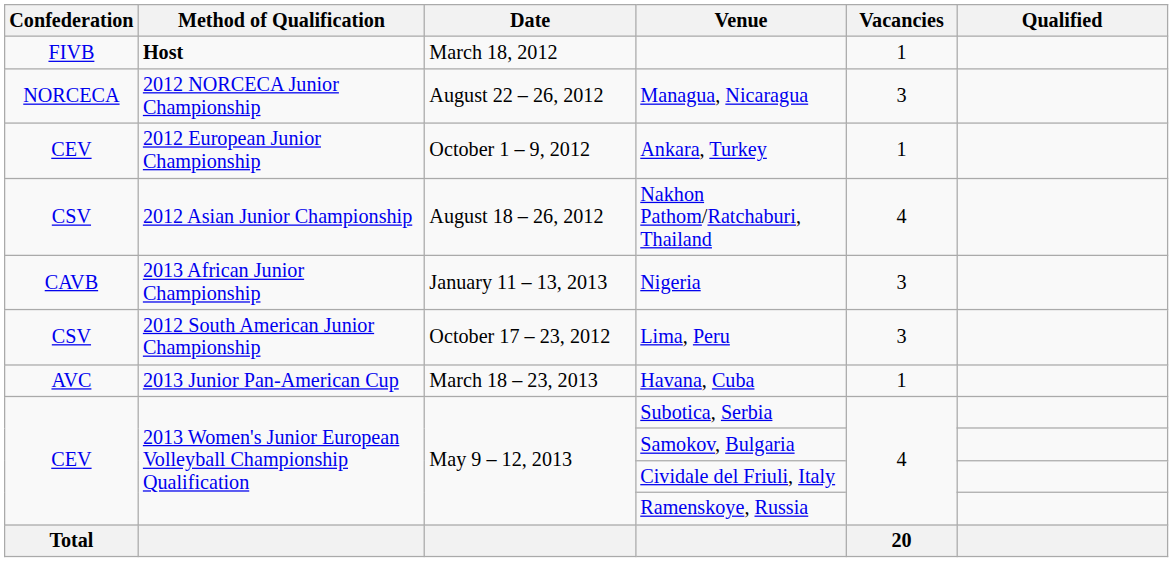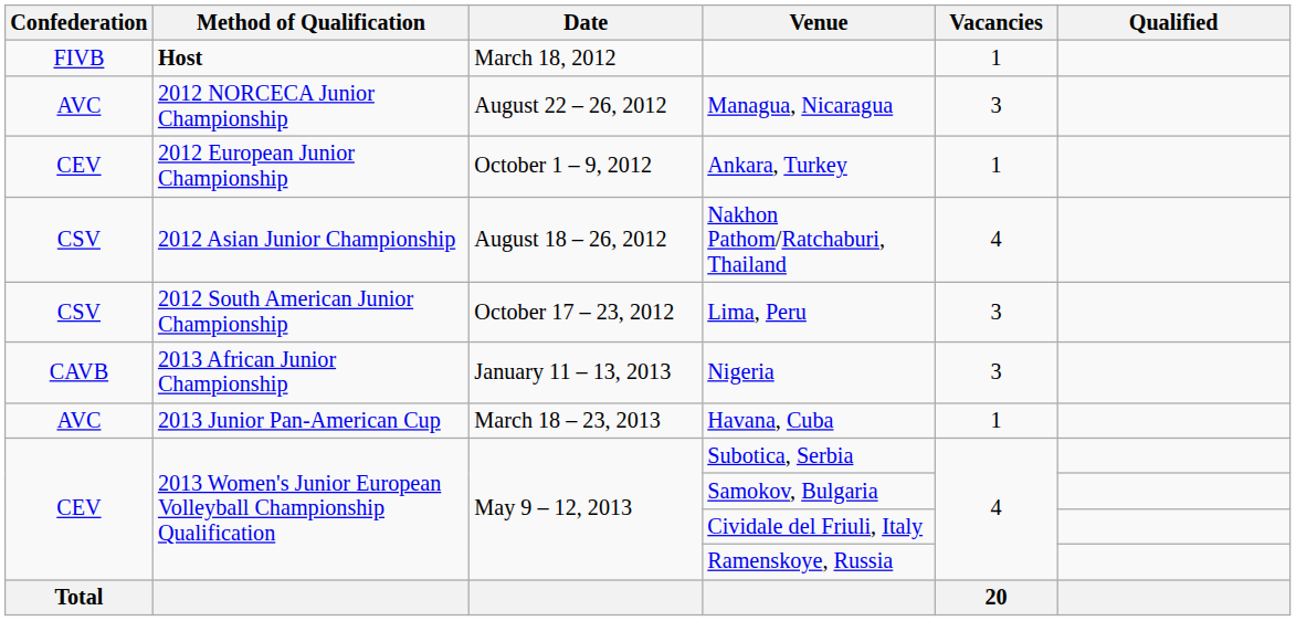Managua, Nicaragua | Confederation: NORCECA -> AVC
rows swapped: Lima, Peru <-> Nigeria
